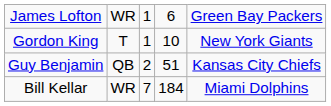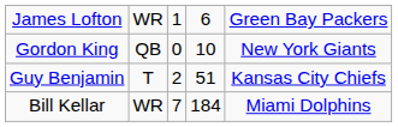Gordon King | column 2: T -> QB
Gordon King | column 3: 1 -> 0
Guy Benjamin | column 2: QB -> T
